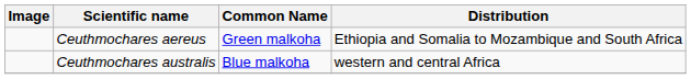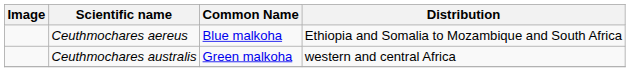Ceuthmochares aereus | Common Name: Green malkoha -> Blue malkoha
Ceuthmochares australis | Common Name: Blue malkoha -> Green malkoha
